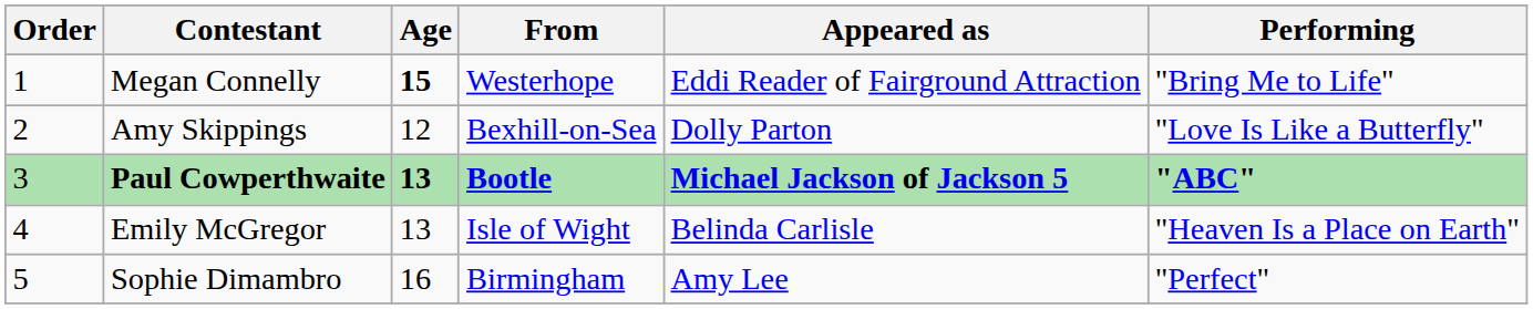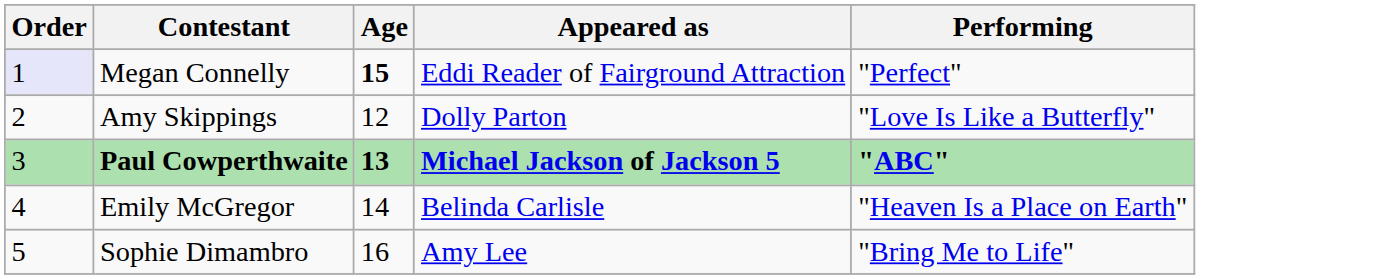- column: From | Westerhope | Bexhill-on-Sea | Bootle | Isle of Wight | Birmingham
Megan Connelly | Order: no background -> lavender background
Megan Connelly | Performing: "Bring Me to Life" -> "Perfect"
Emily McGregor | Age: 13 -> 14
Sophie Dimambro | Performing: "Perfect" -> "Bring Me to Life"
